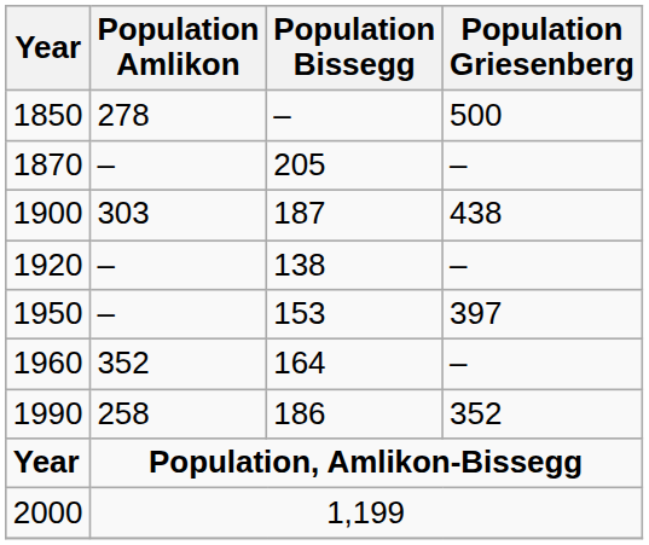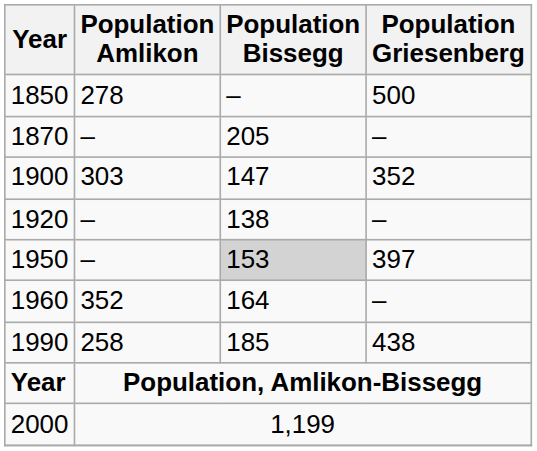1900 | Population Bissegg: 187 -> 147
1900 | Population Griesenberg: 438 -> 352
1950 | Population Bissegg: no background -> lightgrey background
1990 | Population Bissegg: 186 -> 185
1990 | Population Griesenberg: 352 -> 438
